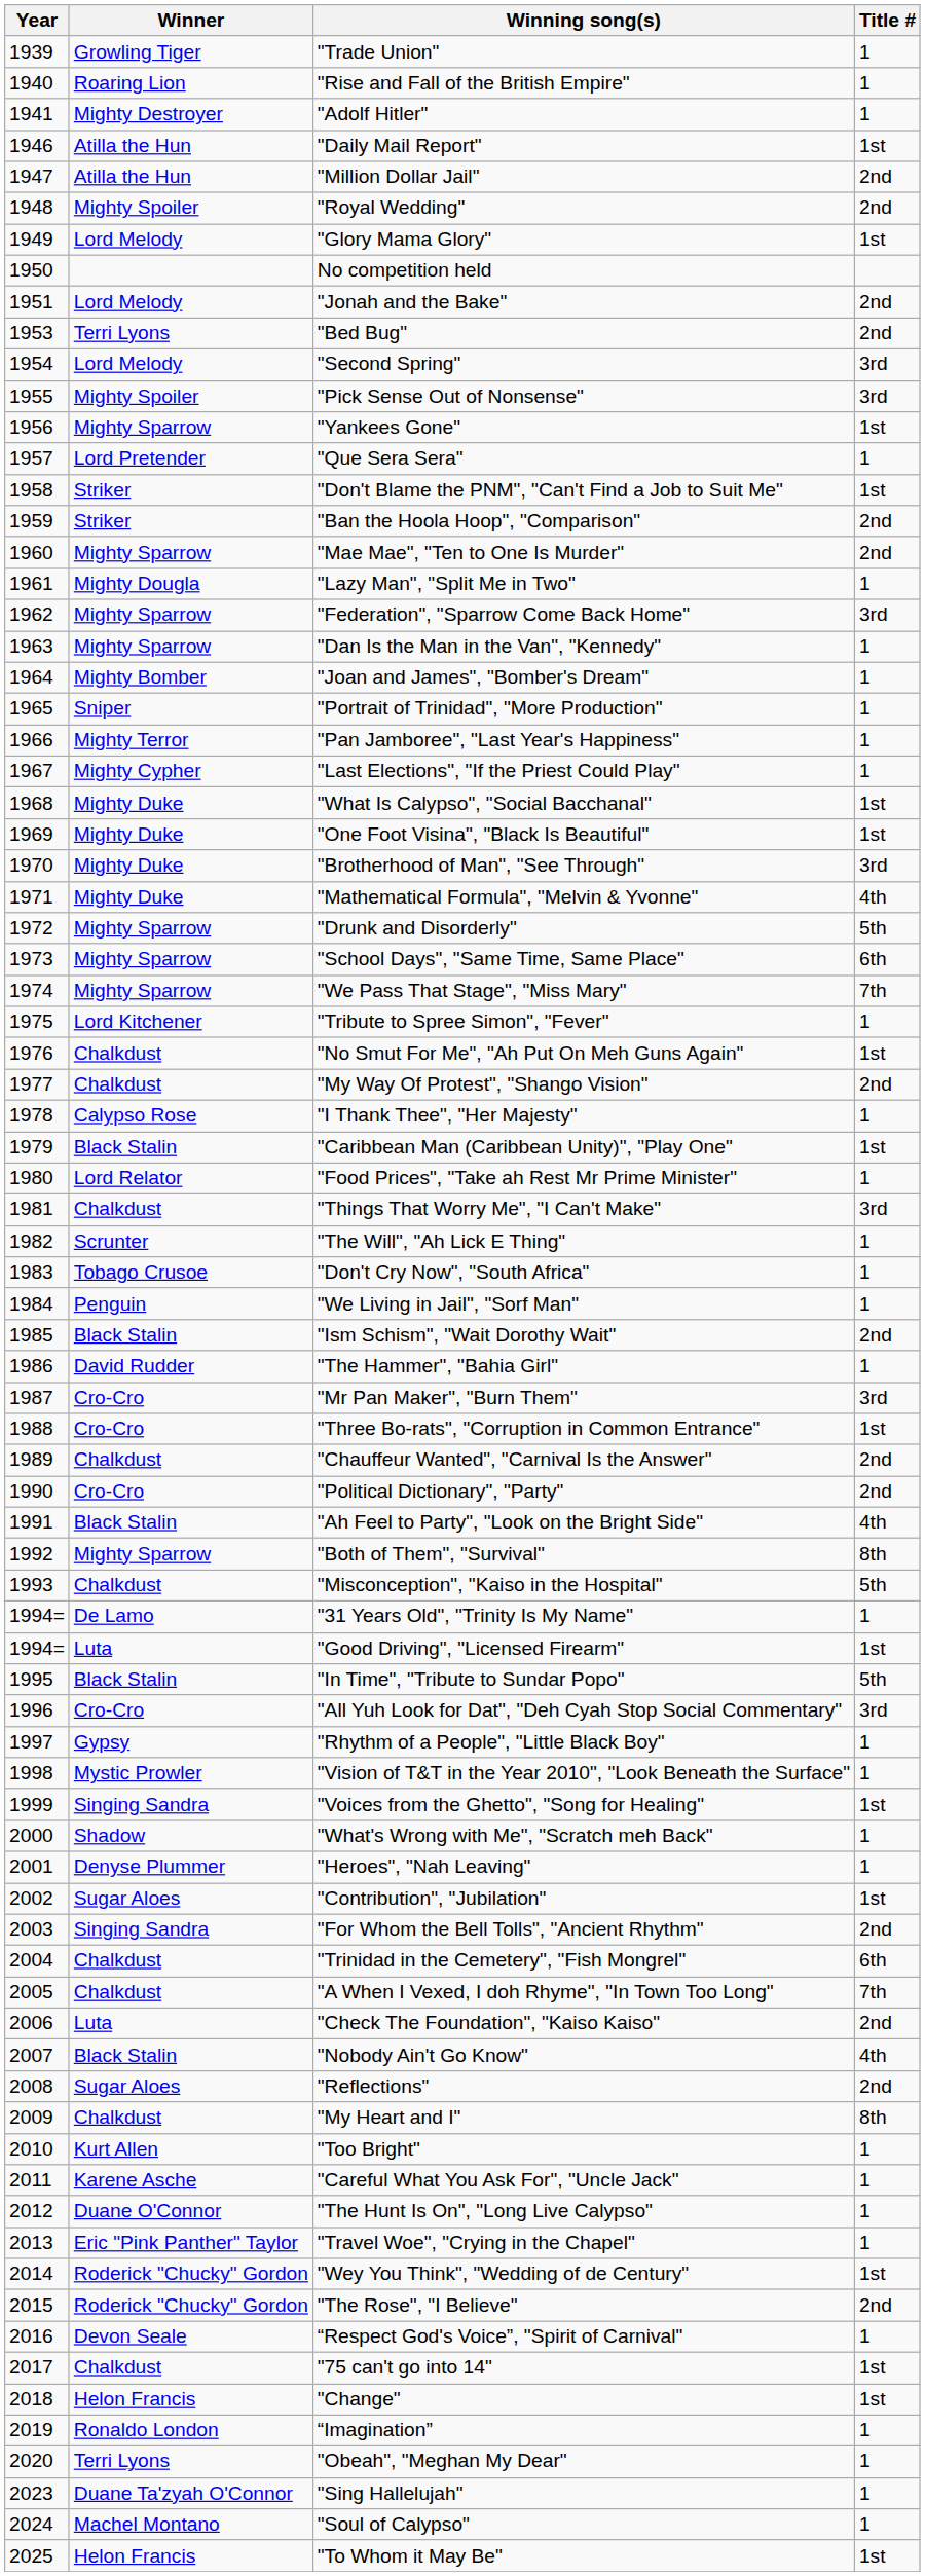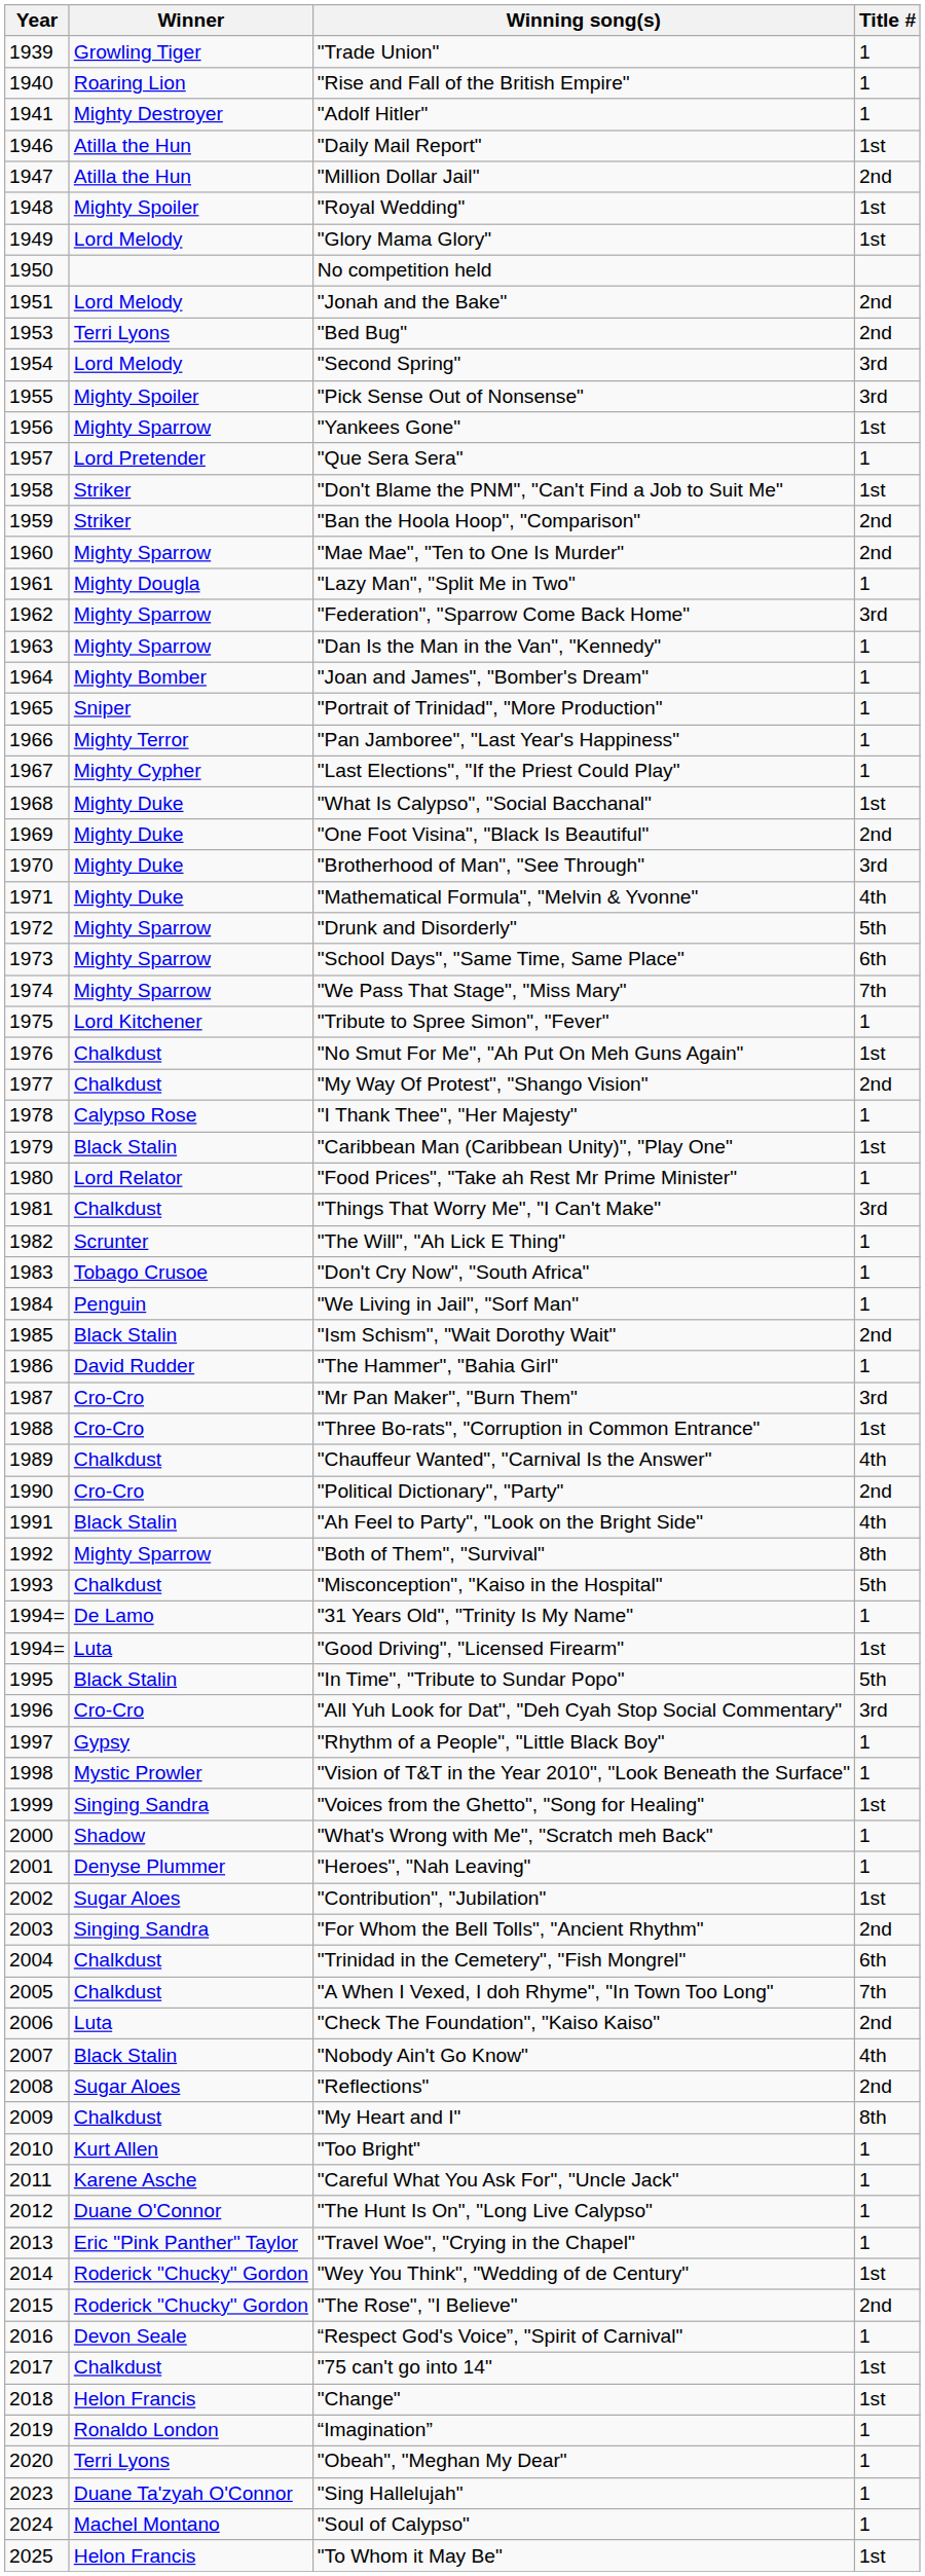"Royal Wedding" | Title #: 2nd -> 1st
"One Foot Visina", "Black Is Beautiful" | Title #: 1st -> 2nd
"Chauffeur Wanted", "Carnival Is the Answer" | Title #: 2nd -> 4th
